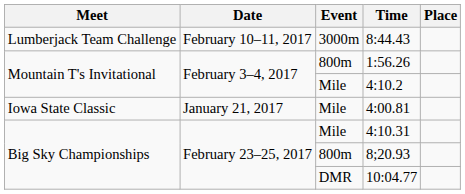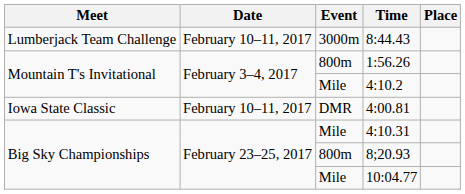4:00.81 | Date: January 21, 2017 -> February 10–11, 2017
4:00.81 | Event: Mile -> DMR
10:04.77 | Event: DMR -> Mile
